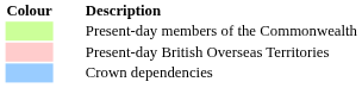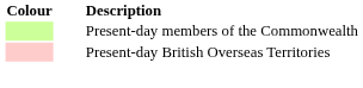- row: Crown dependencies
